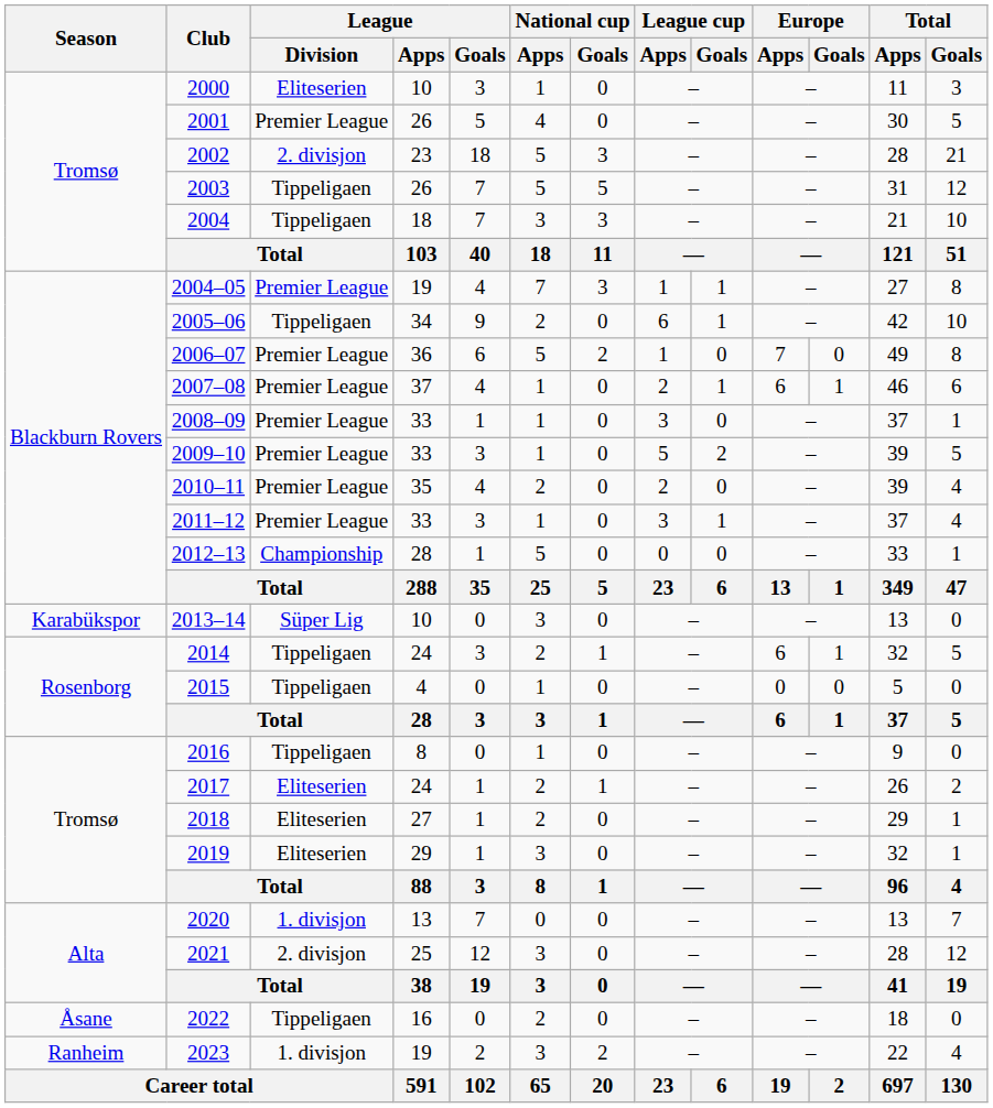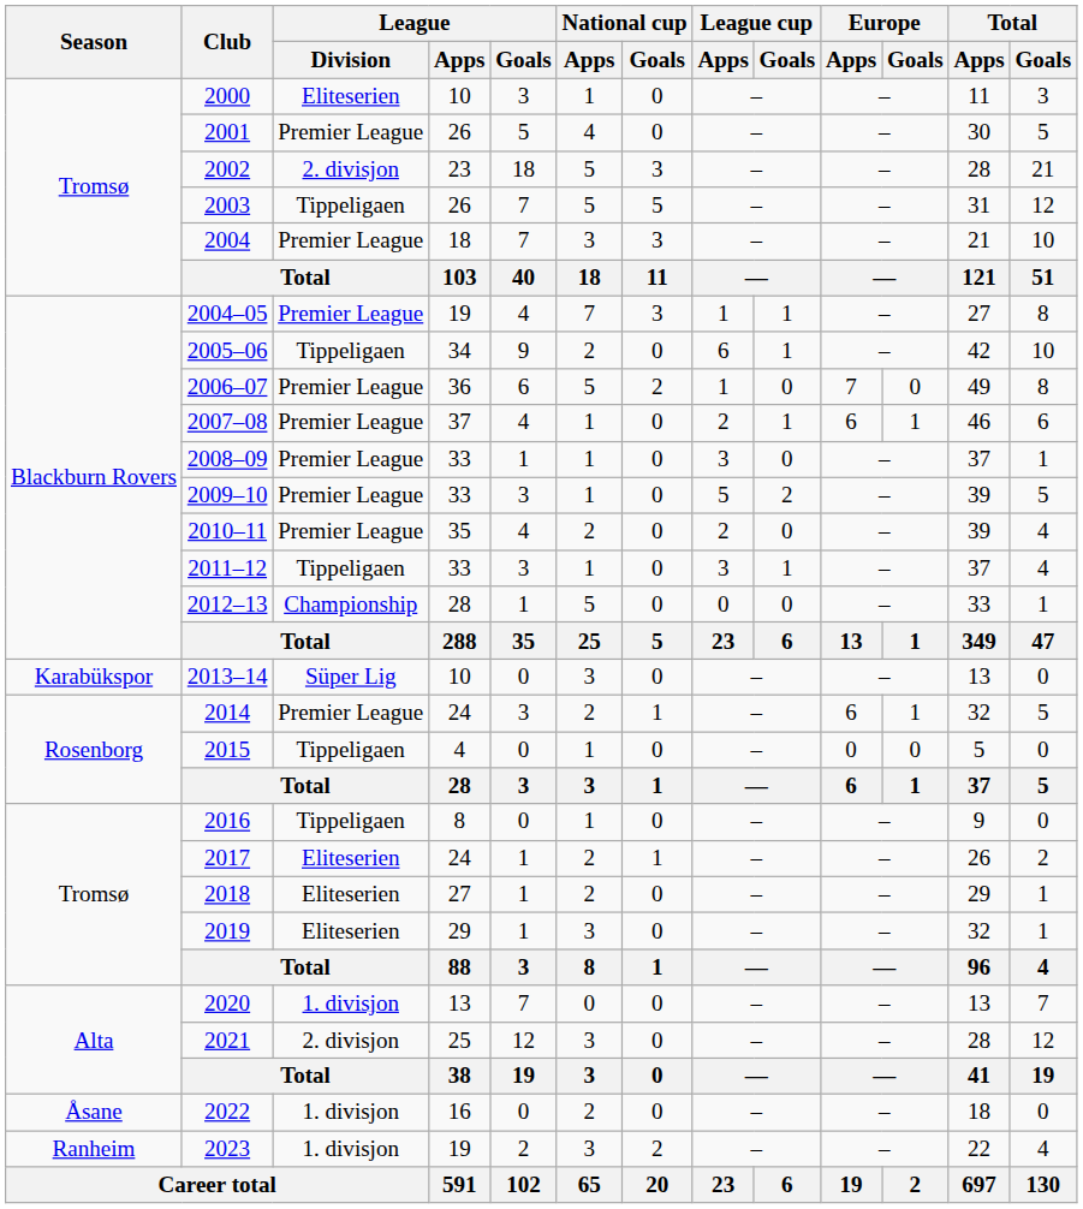2004 | League / Division: Tippeligaen -> Premier League
2011–12 | League / Division: Premier League -> Tippeligaen
2014 | League / Division: Tippeligaen -> Premier League
2022 | League / Division: Tippeligaen -> 1. divisjon
